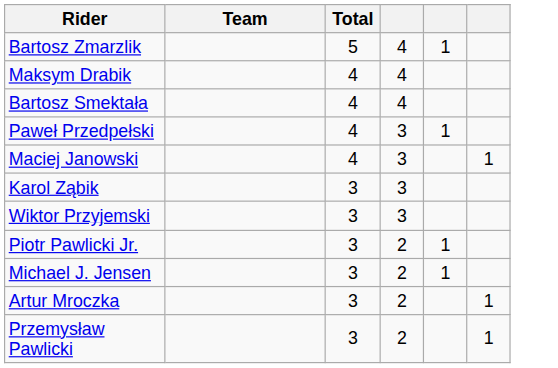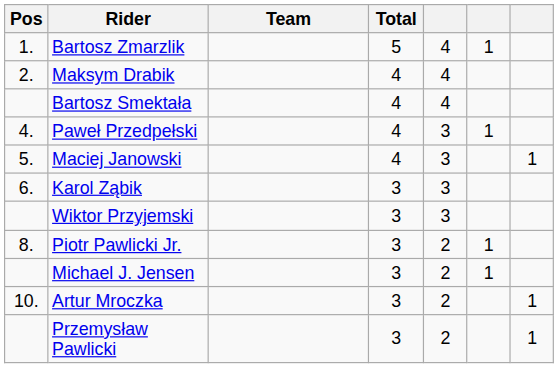+ column: Pos | 1. | 2. | 4. | 5. | 6. | 8. | 10.
